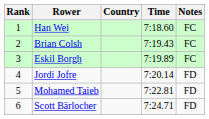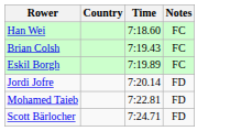- column: Rank | 1 | 2 | 3 | 4 | 5 | 6
